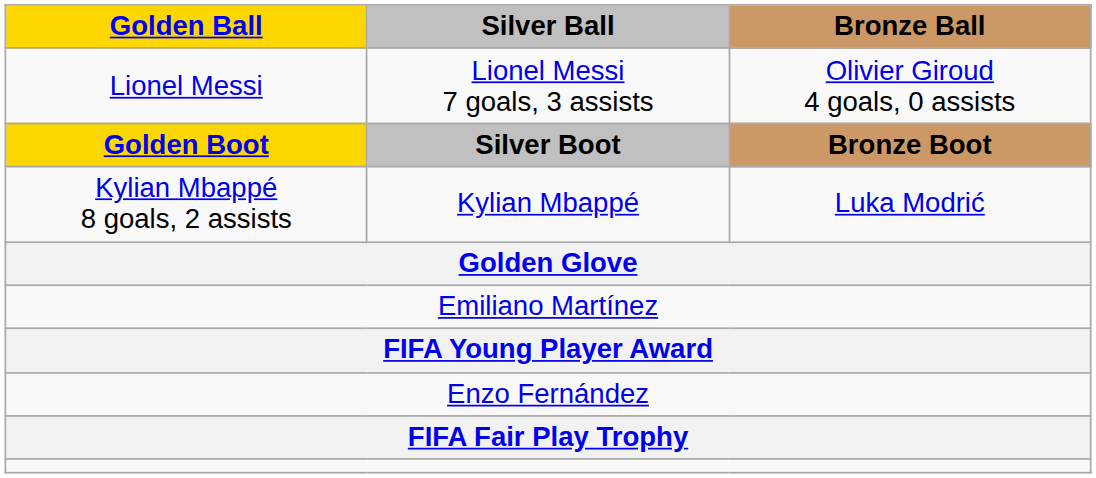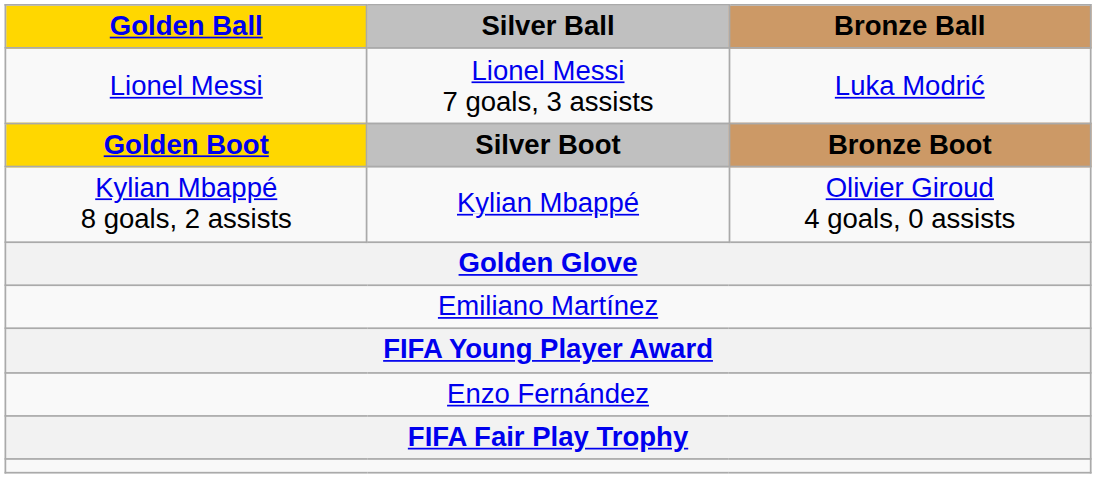Lionel Messi | Bronze Ball: Olivier Giroud 4 goals, 0 assists -> Luka Modrić
Kylian Mbappé 8 goals, 2 assists | Bronze Ball: Luka Modrić -> Olivier Giroud 4 goals, 0 assists
